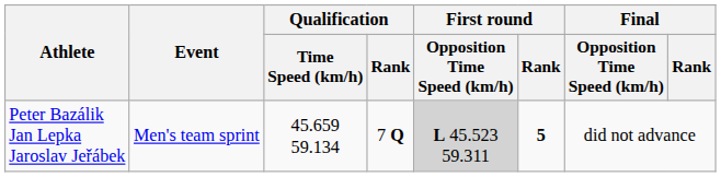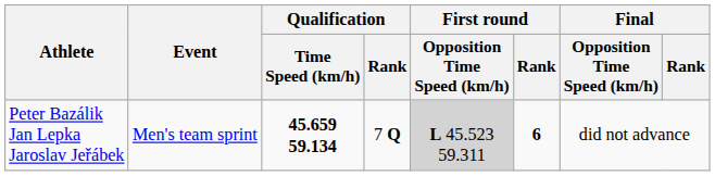Peter Bazálik Jan Lepka Jaroslav Jeřábek | Qualification / Time Speed (km/h): normal -> bold
Peter Bazálik Jan Lepka Jaroslav Jeřábek | First round / Rank: 5 -> 6
